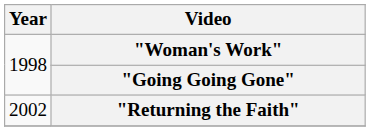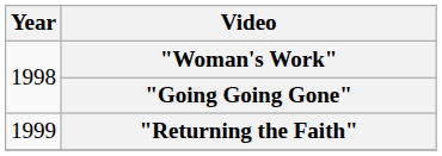"Returning the Faith" | Year: 2002 -> 1999
